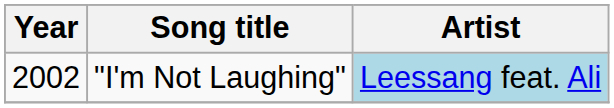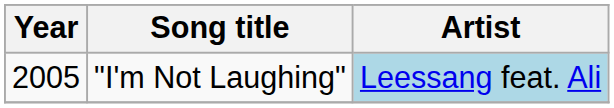"I'm Not Laughing" | Year: 2002 -> 2005
